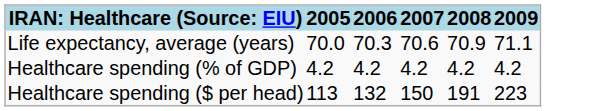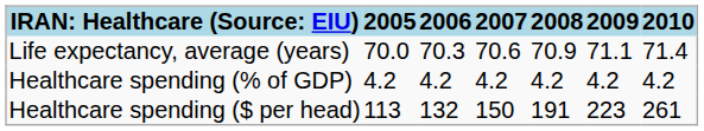+ column: 2010 | 71.4 | 4.2 | 261
